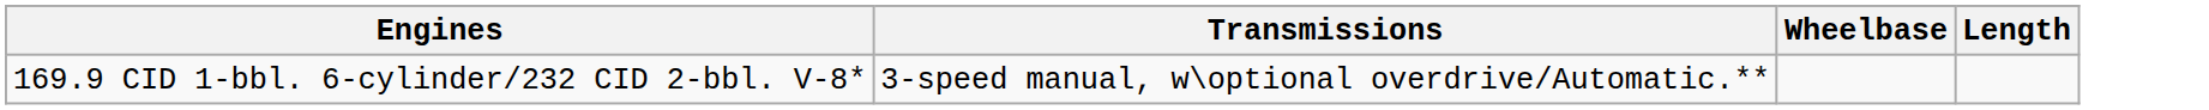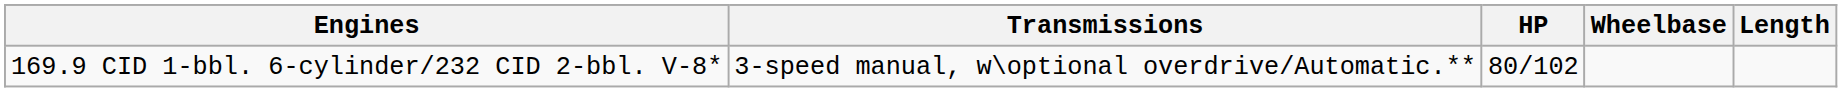+ column: HP | 80/102
